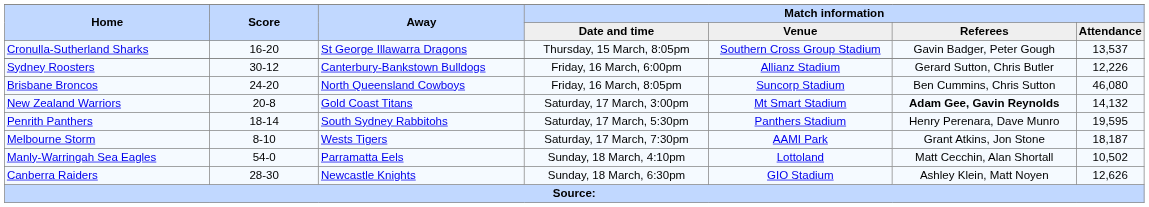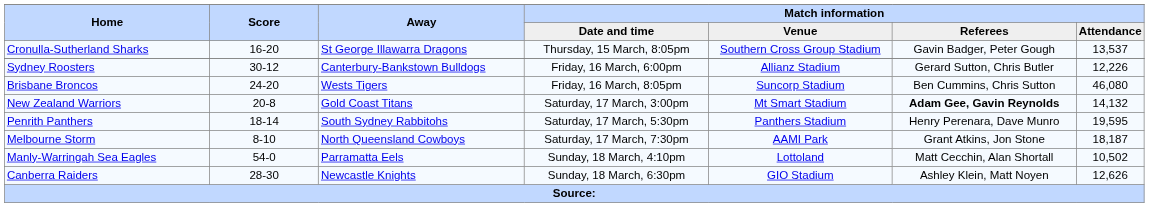Brisbane Broncos | Away: North Queensland Cowboys -> Wests Tigers
Melbourne Storm | Away: Wests Tigers -> North Queensland Cowboys
